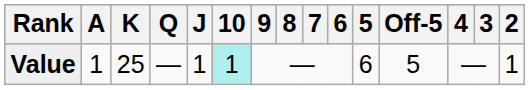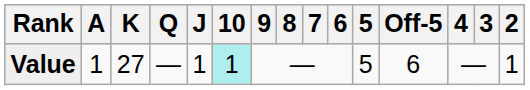Value | K: 25 -> 27
Value | 5: 6 -> 5
Value | Off-5: 5 -> 6
